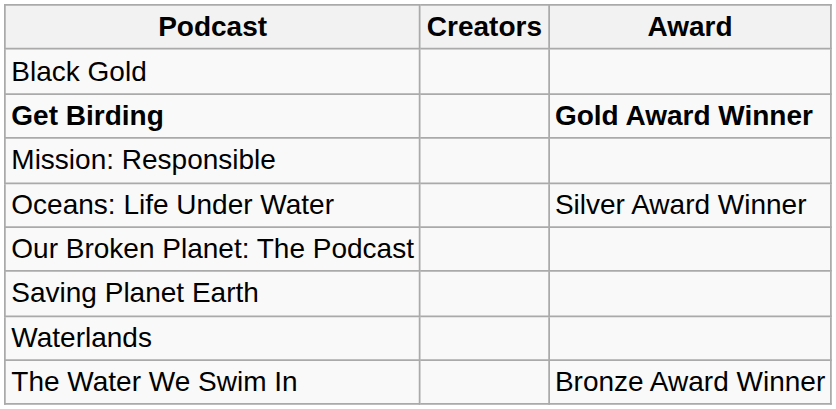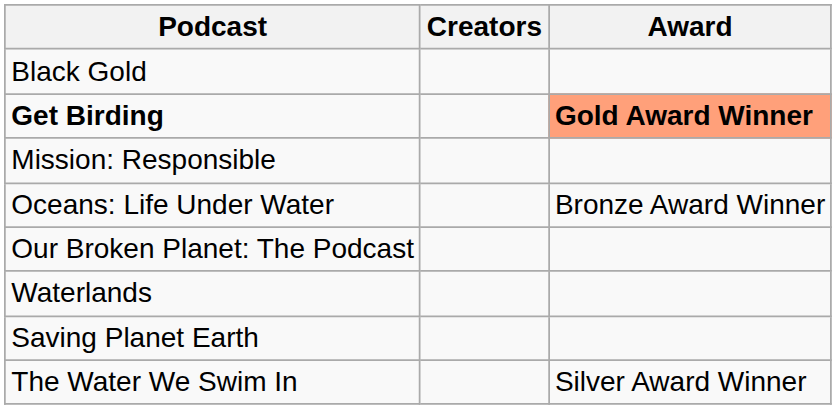Get Birding | Award: no background -> lightsalmon background
Oceans: Life Under Water | Award: Silver Award Winner -> Bronze Award Winner
rows swapped: Saving Planet Earth <-> Waterlands
The Water We Swim In | Award: Bronze Award Winner -> Silver Award Winner
